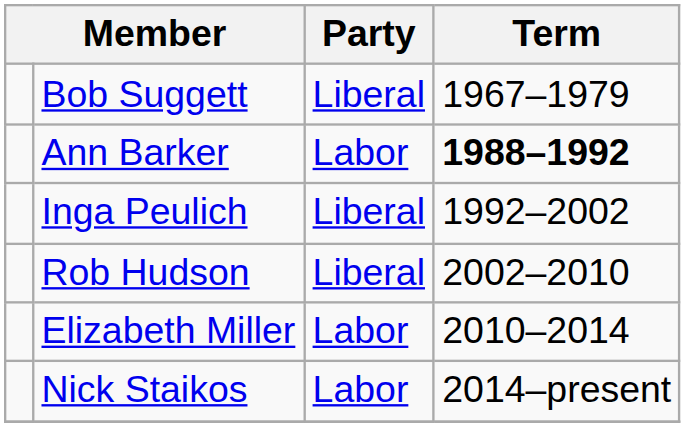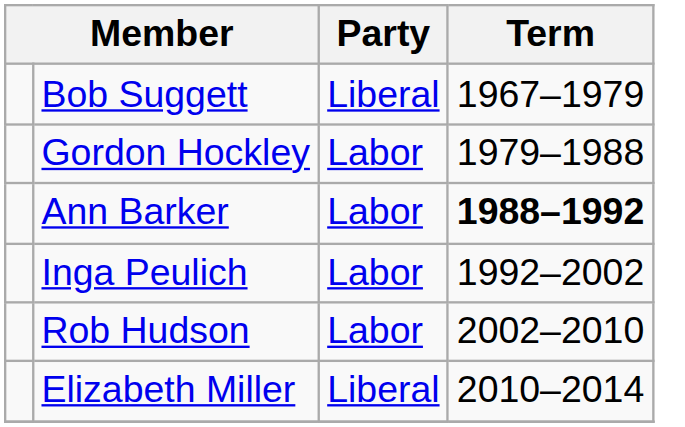+ row: Gordon Hockley | Labor | 1979–1988
Inga Peulich | Party: Liberal -> Labor
Rob Hudson | Party: Liberal -> Labor
Elizabeth Miller | Party: Labor -> Liberal
- row: Nick Staikos | Labor | 2014–present
